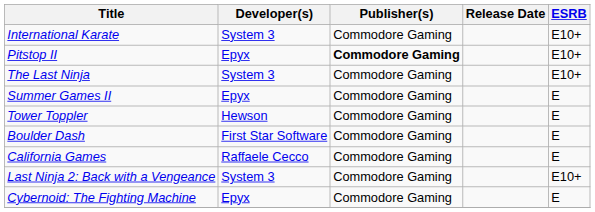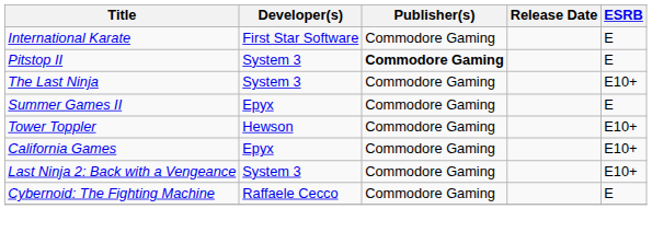International Karate | Developer(s): System 3 -> First Star Software
International Karate | ESRB: E10+ -> E
Pitstop II | Developer(s): Epyx -> System 3
Pitstop II | ESRB: E10+ -> E
Tower Toppler | ESRB: E -> E10+
- row: Boulder Dash | First Star Software | Commodore Gaming | E
California Games | Developer(s): Raffaele Cecco -> Epyx
California Games | ESRB: E -> E10+
Cybernoid: The Fighting Machine | Developer(s): Epyx -> Raffaele Cecco
